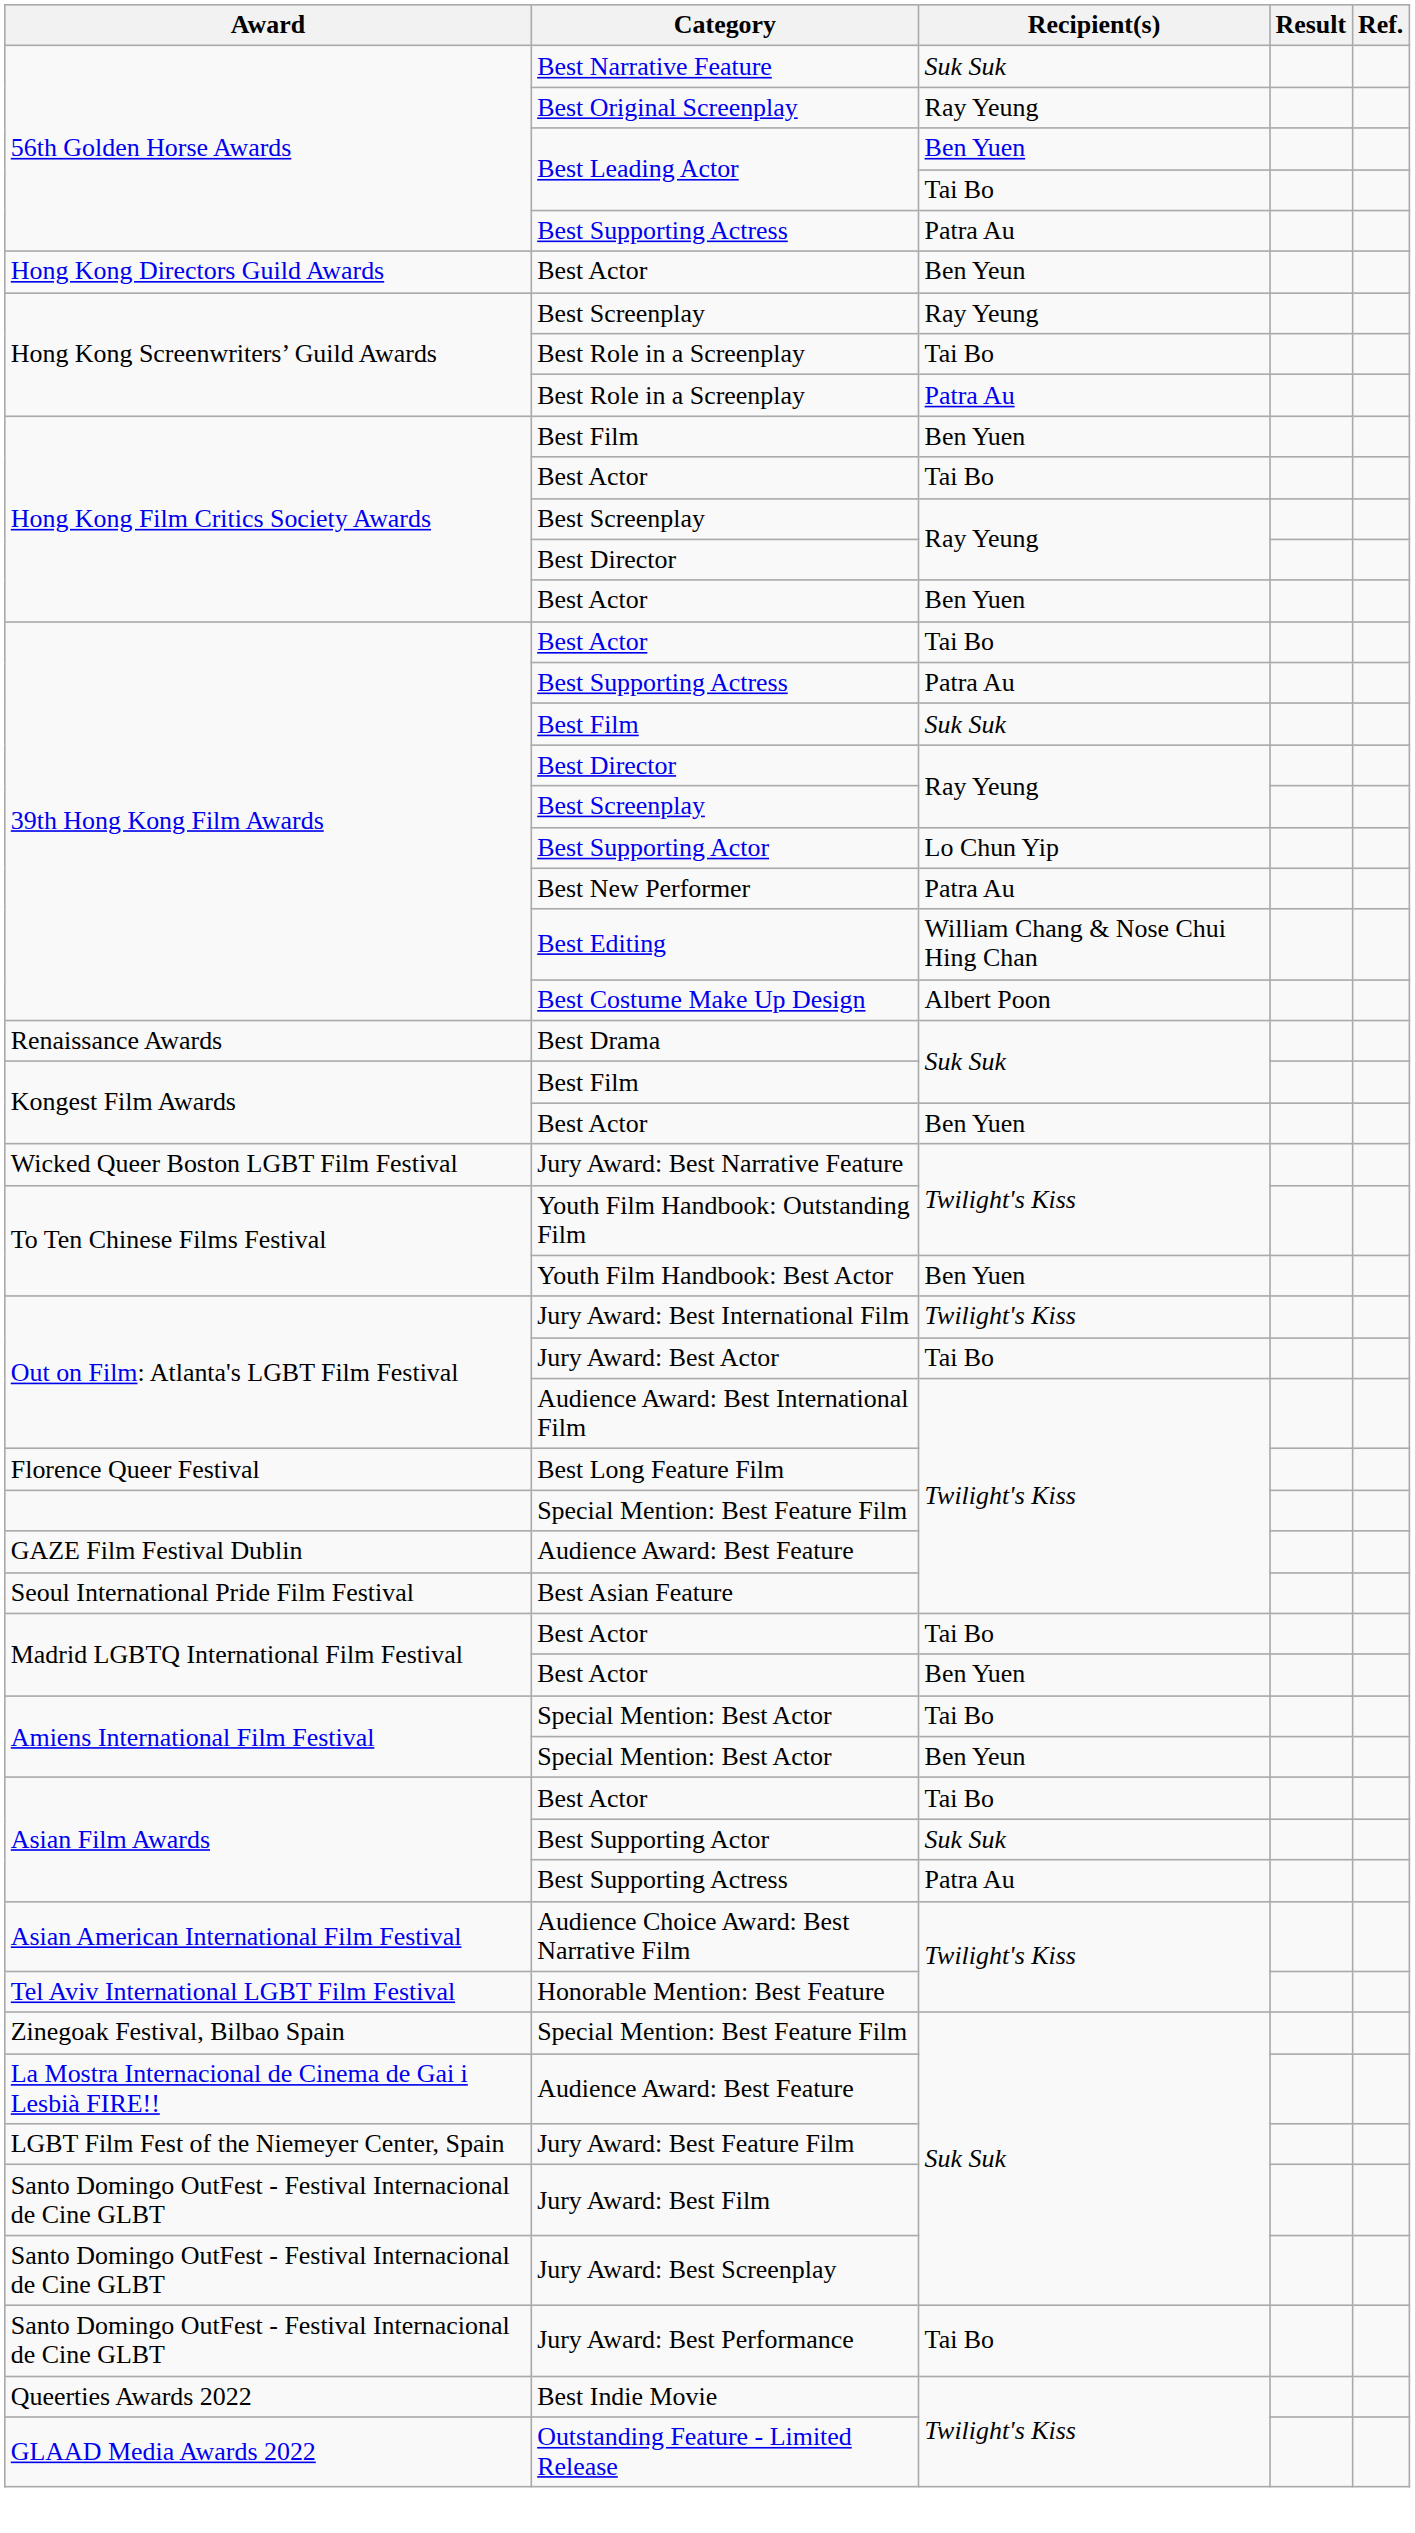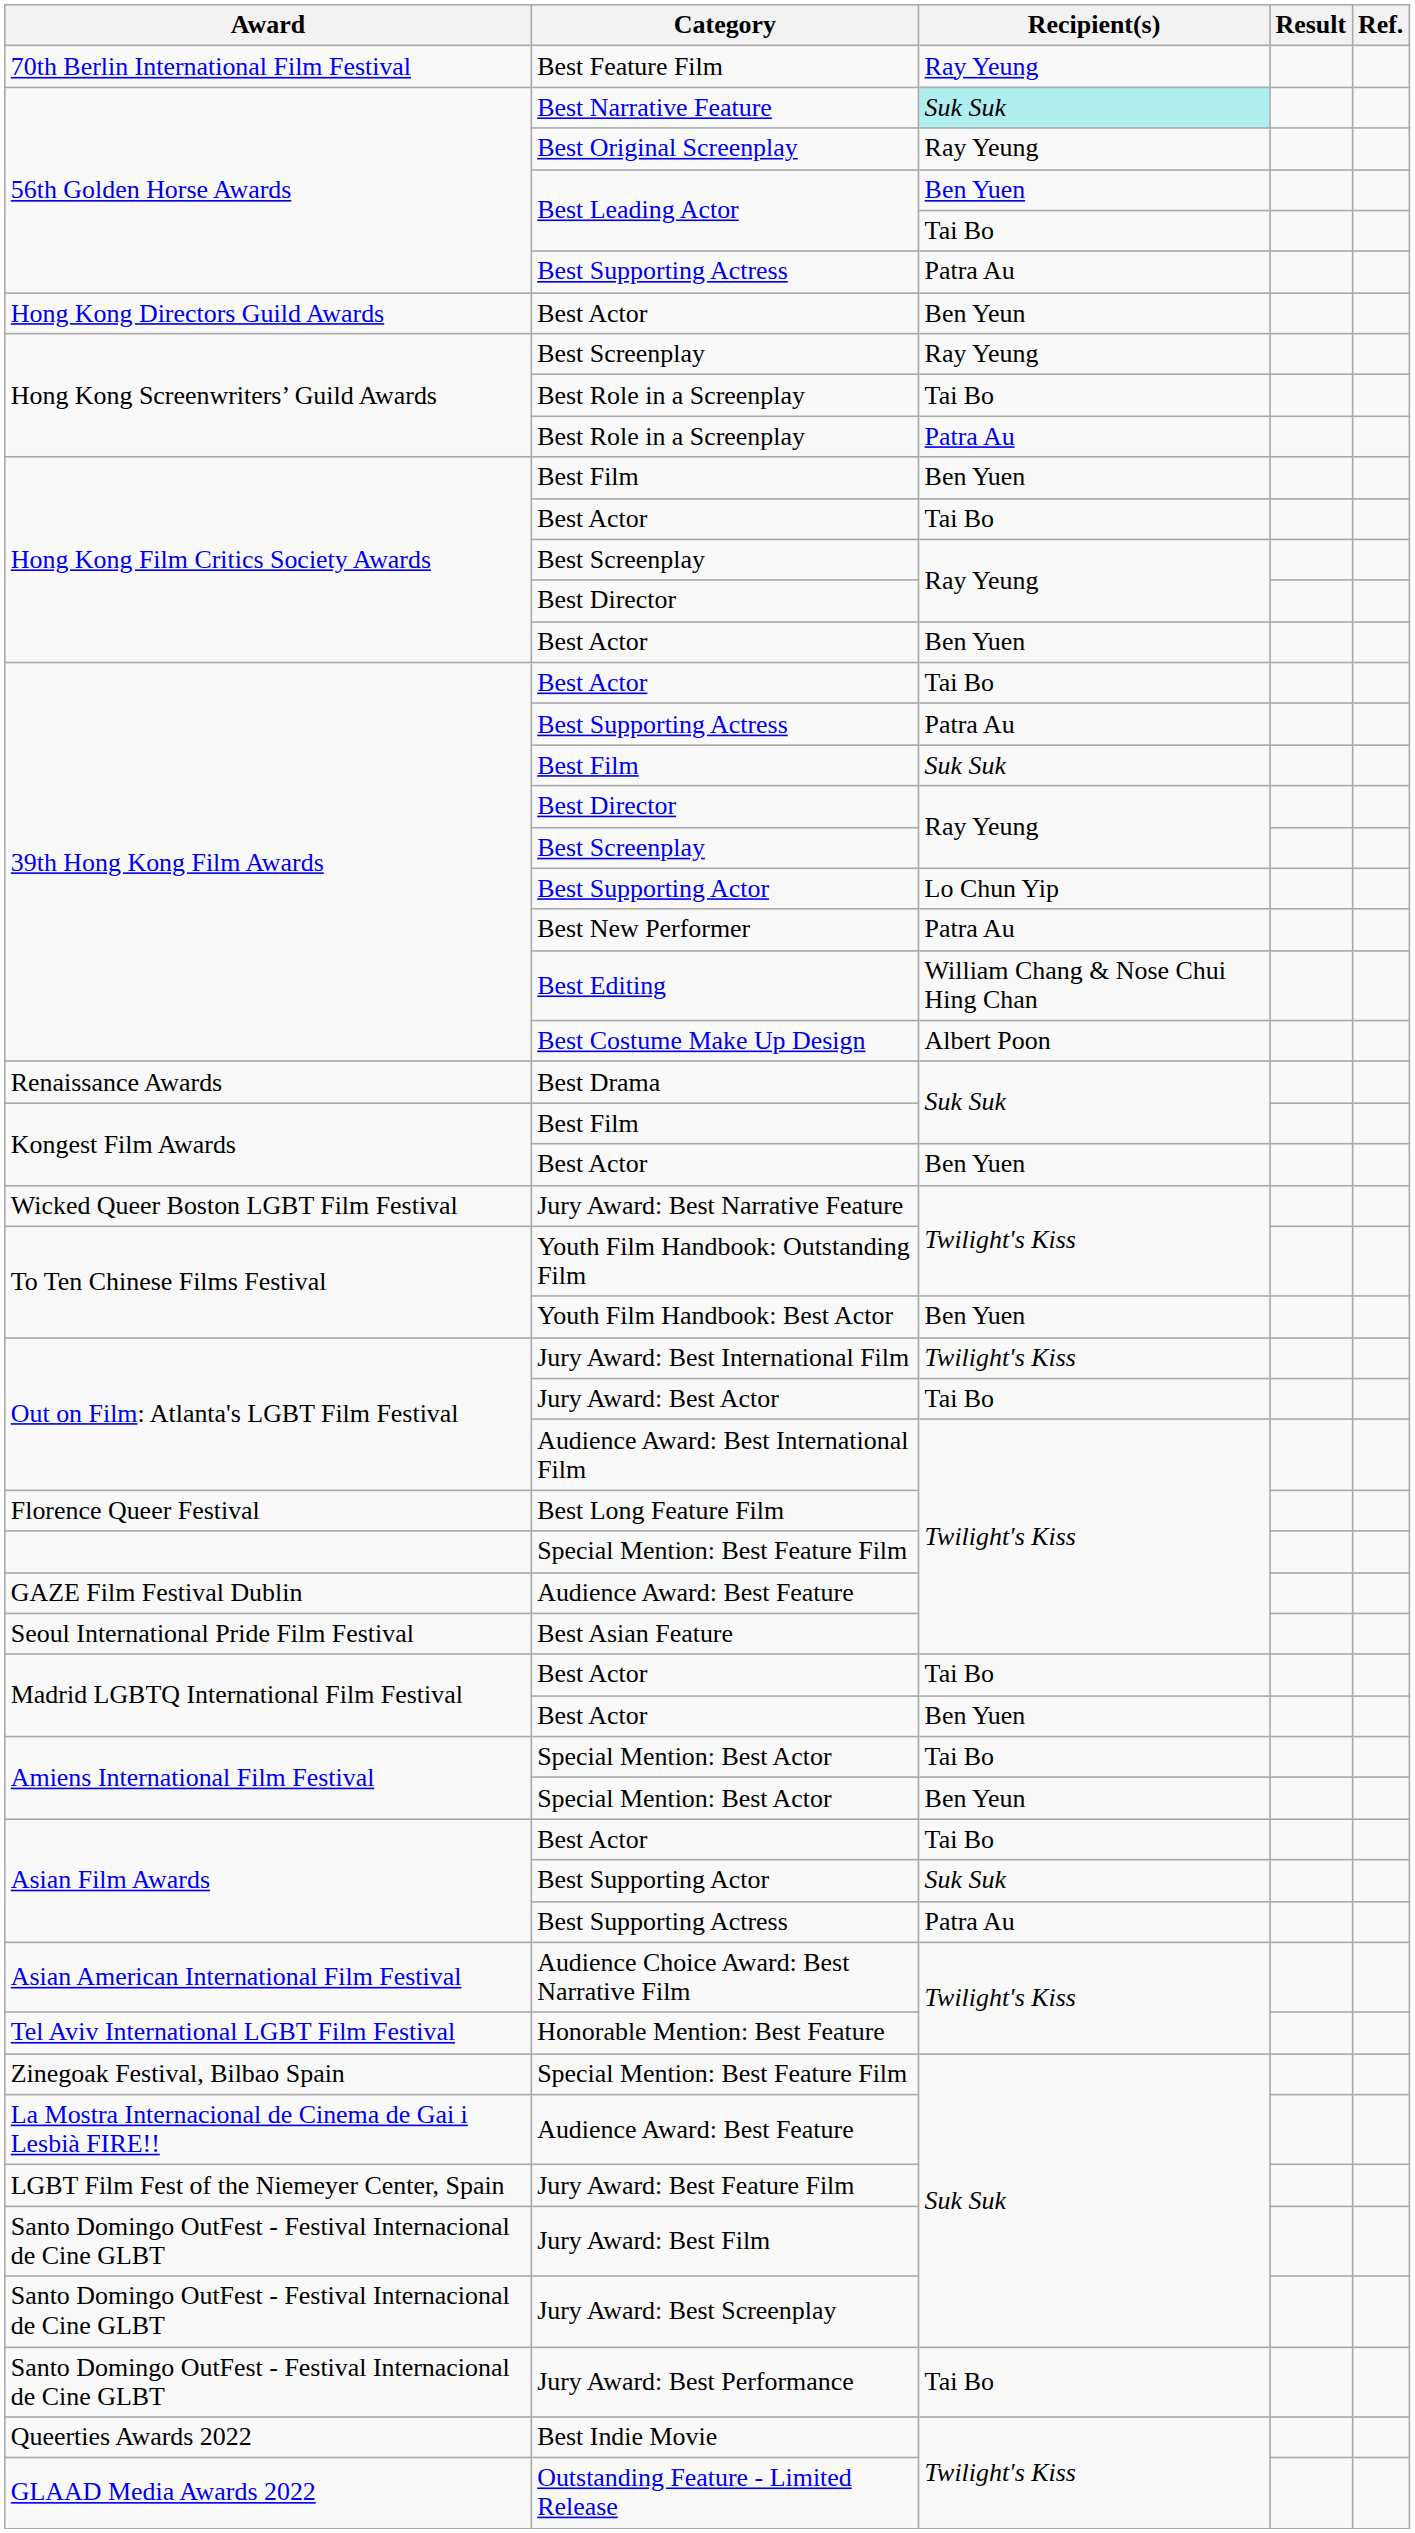+ row: 70th Berlin International Film Festival | Best Feature Film | Ray Yeung
Best Narrative Feature | Recipient(s): no background -> paleturquoise background
